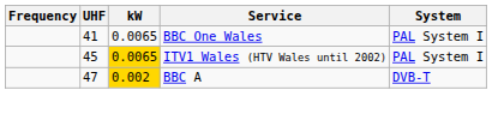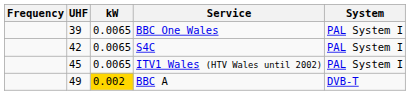BBC One Wales | UHF: 41 -> 39
+ row: 42 | 0.0065 | S4C | PAL System I
ITV1 Wales (HTV Wales until 2002) | kW: gold background -> no background
BBC A | UHF: 47 -> 49
